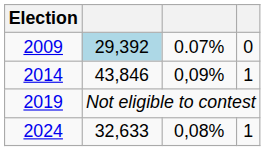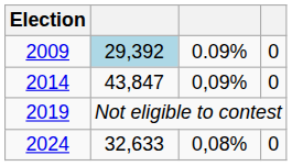2009 | column 3: 0.07% -> 0.09%
2014 | column 2: 43,846 -> 43,847
2014 | column 4: 1 -> 0
2024 | column 4: 1 -> 0
